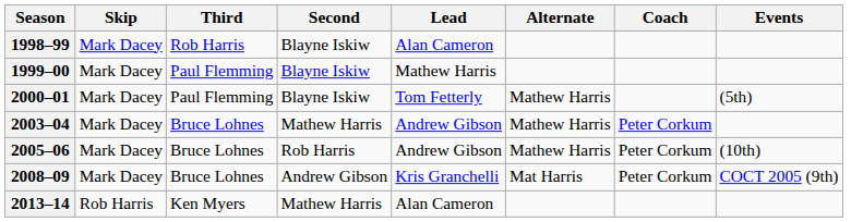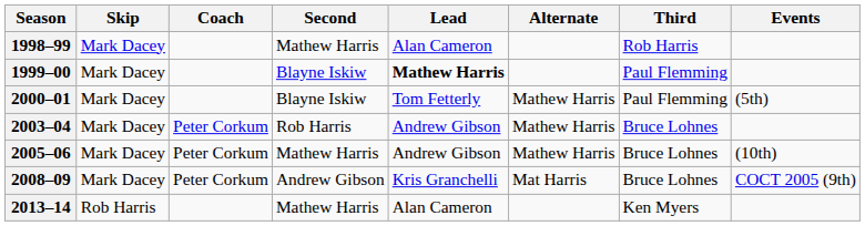columns swapped: Third <-> Coach
1998–99 | Second: Blayne Iskiw -> Mathew Harris
1999–00 | Lead: normal -> bold
2003–04 | Second: Mathew Harris -> Rob Harris
2005–06 | Second: Rob Harris -> Mathew Harris
